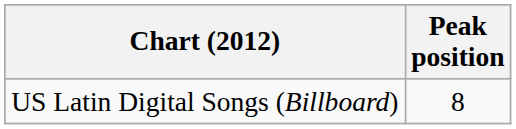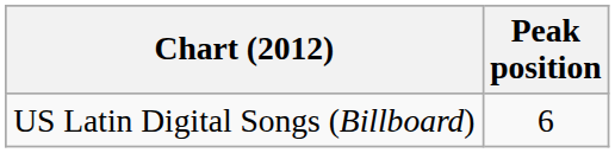US Latin Digital Songs (Billboard) | Peak position: 8 -> 6
